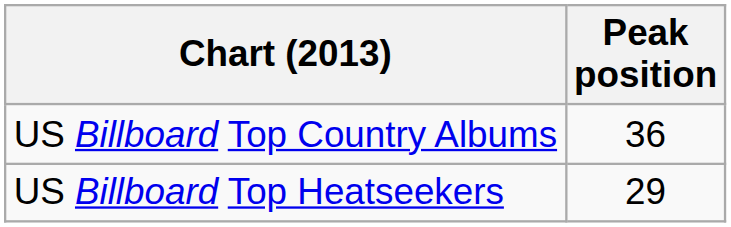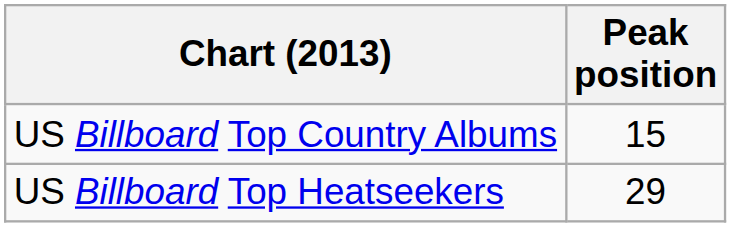US Billboard Top Country Albums | Peak position: 36 -> 15
